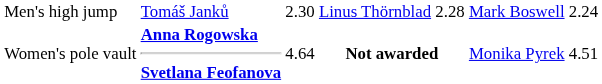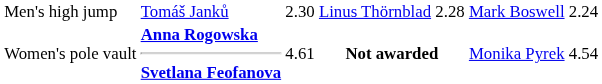Not awarded | column 3: 4.64 -> 4.61
Not awarded | column 7: 4.51 -> 4.54
